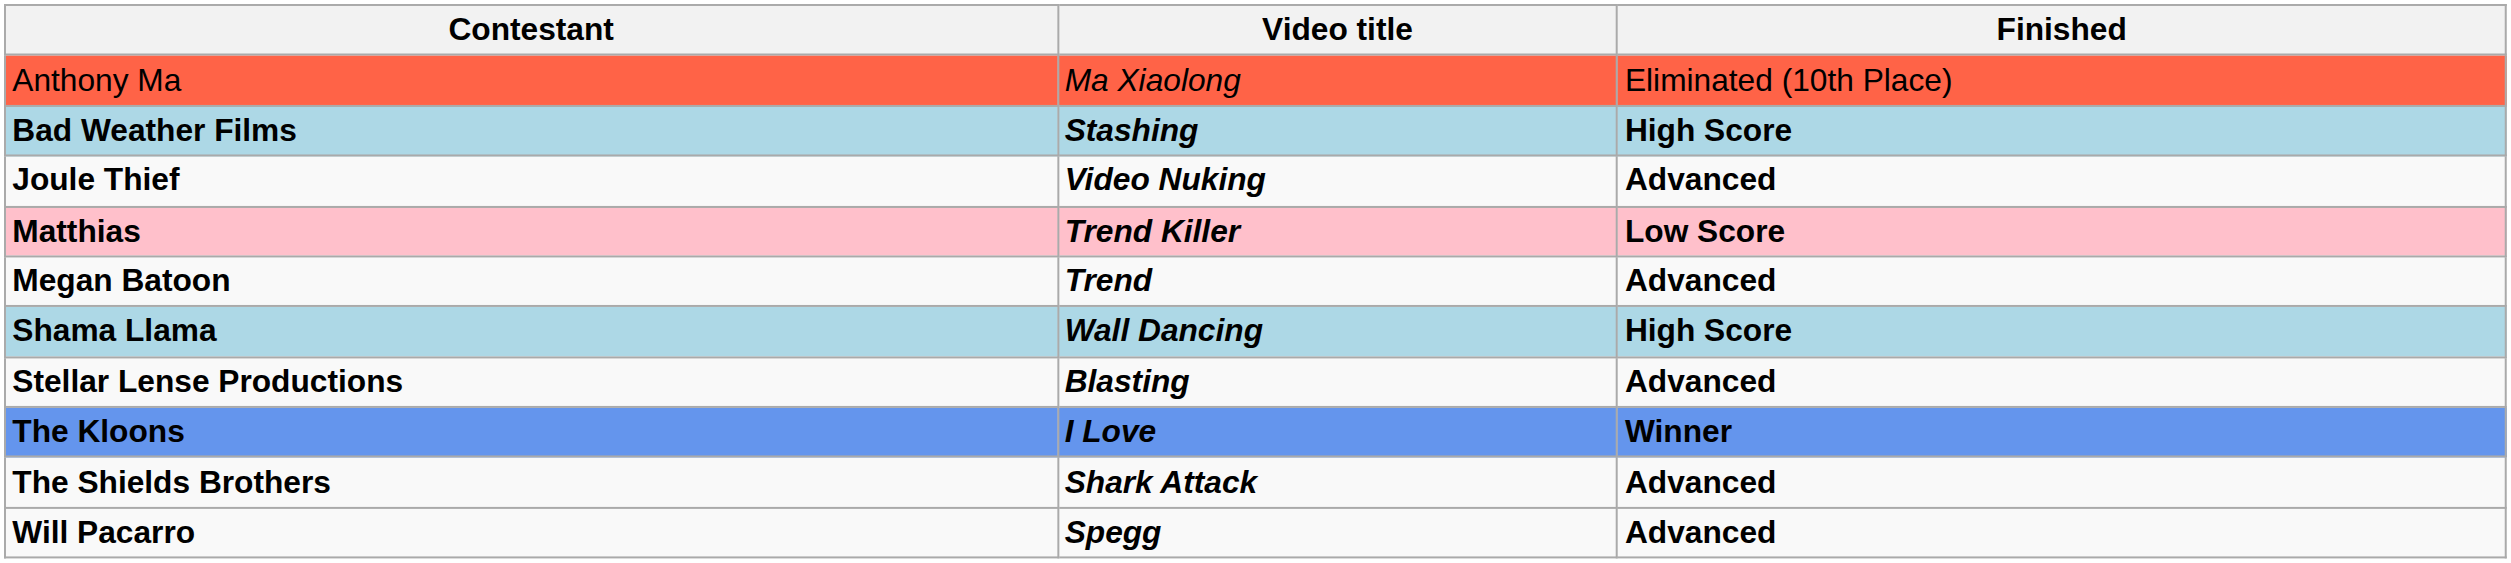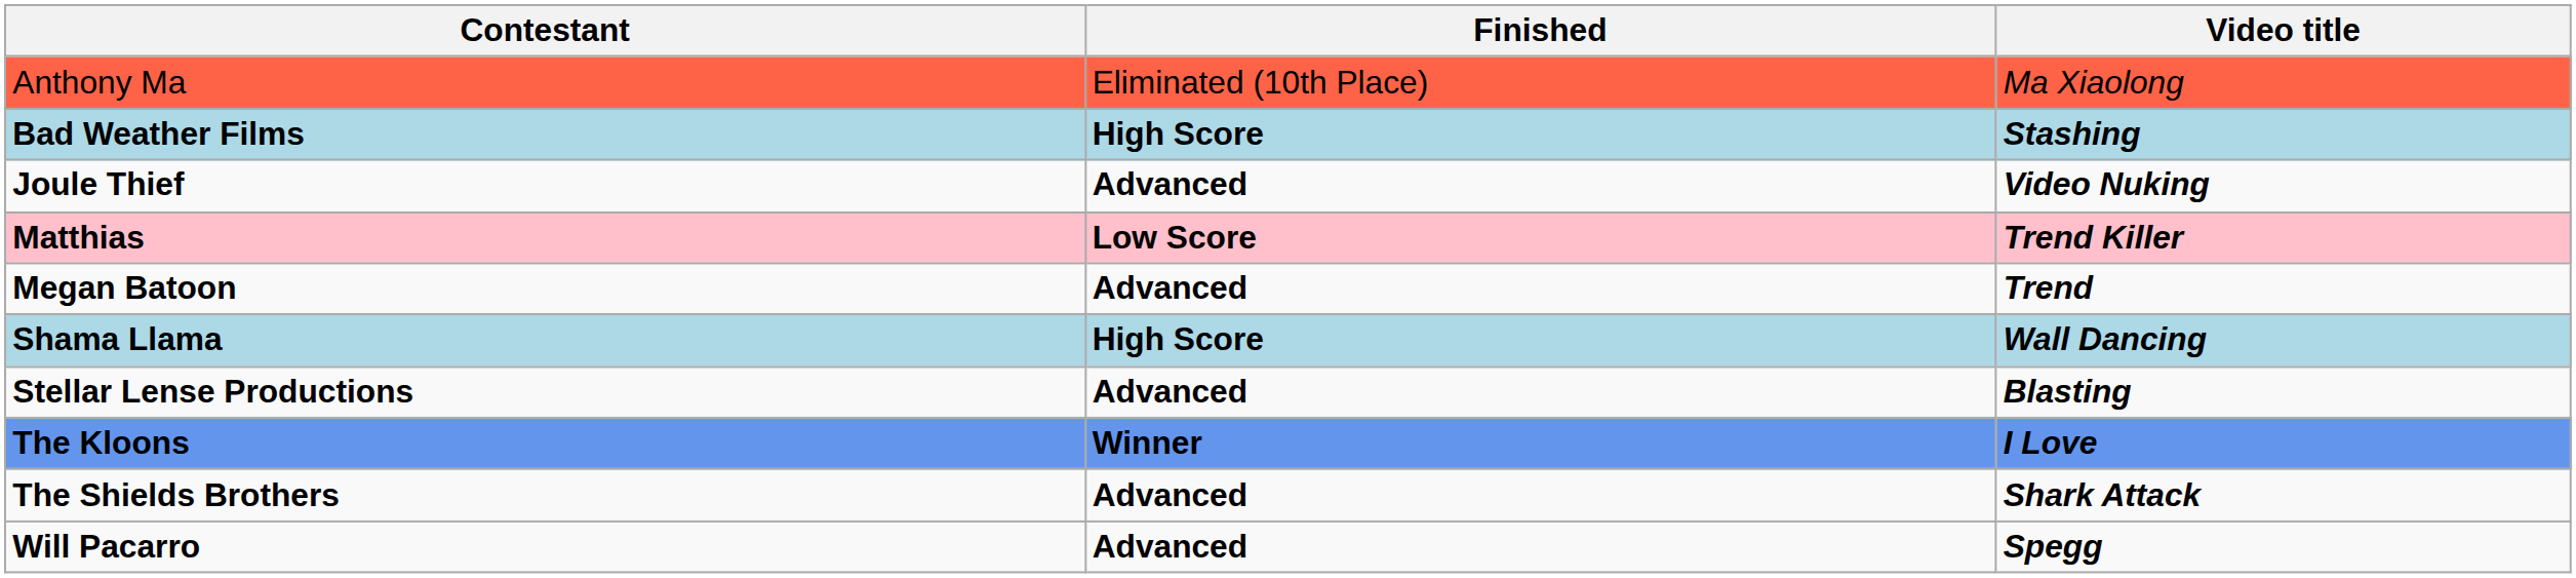columns swapped: Video title <-> Finished
